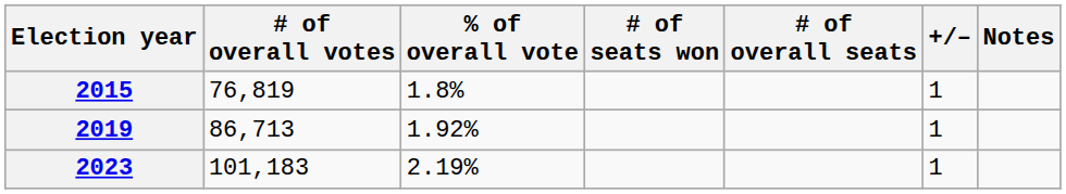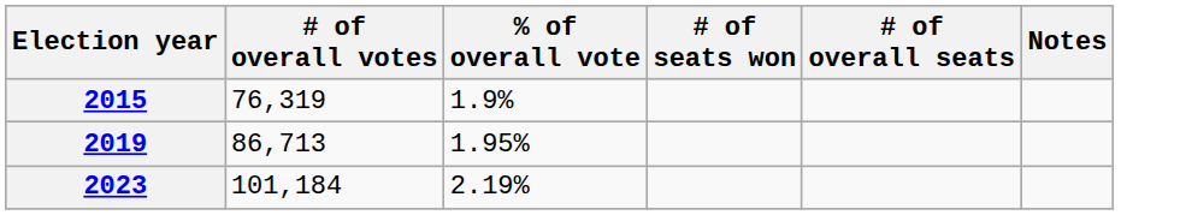- column: +/– | 1 | 1 | 1
2015 | # of overall votes: 76,819 -> 76,319
2015 | % of overall vote: 1.8% -> 1.9%
2019 | % of overall vote: 1.92% -> 1.95%
2023 | # of overall votes: 101,183 -> 101,184
